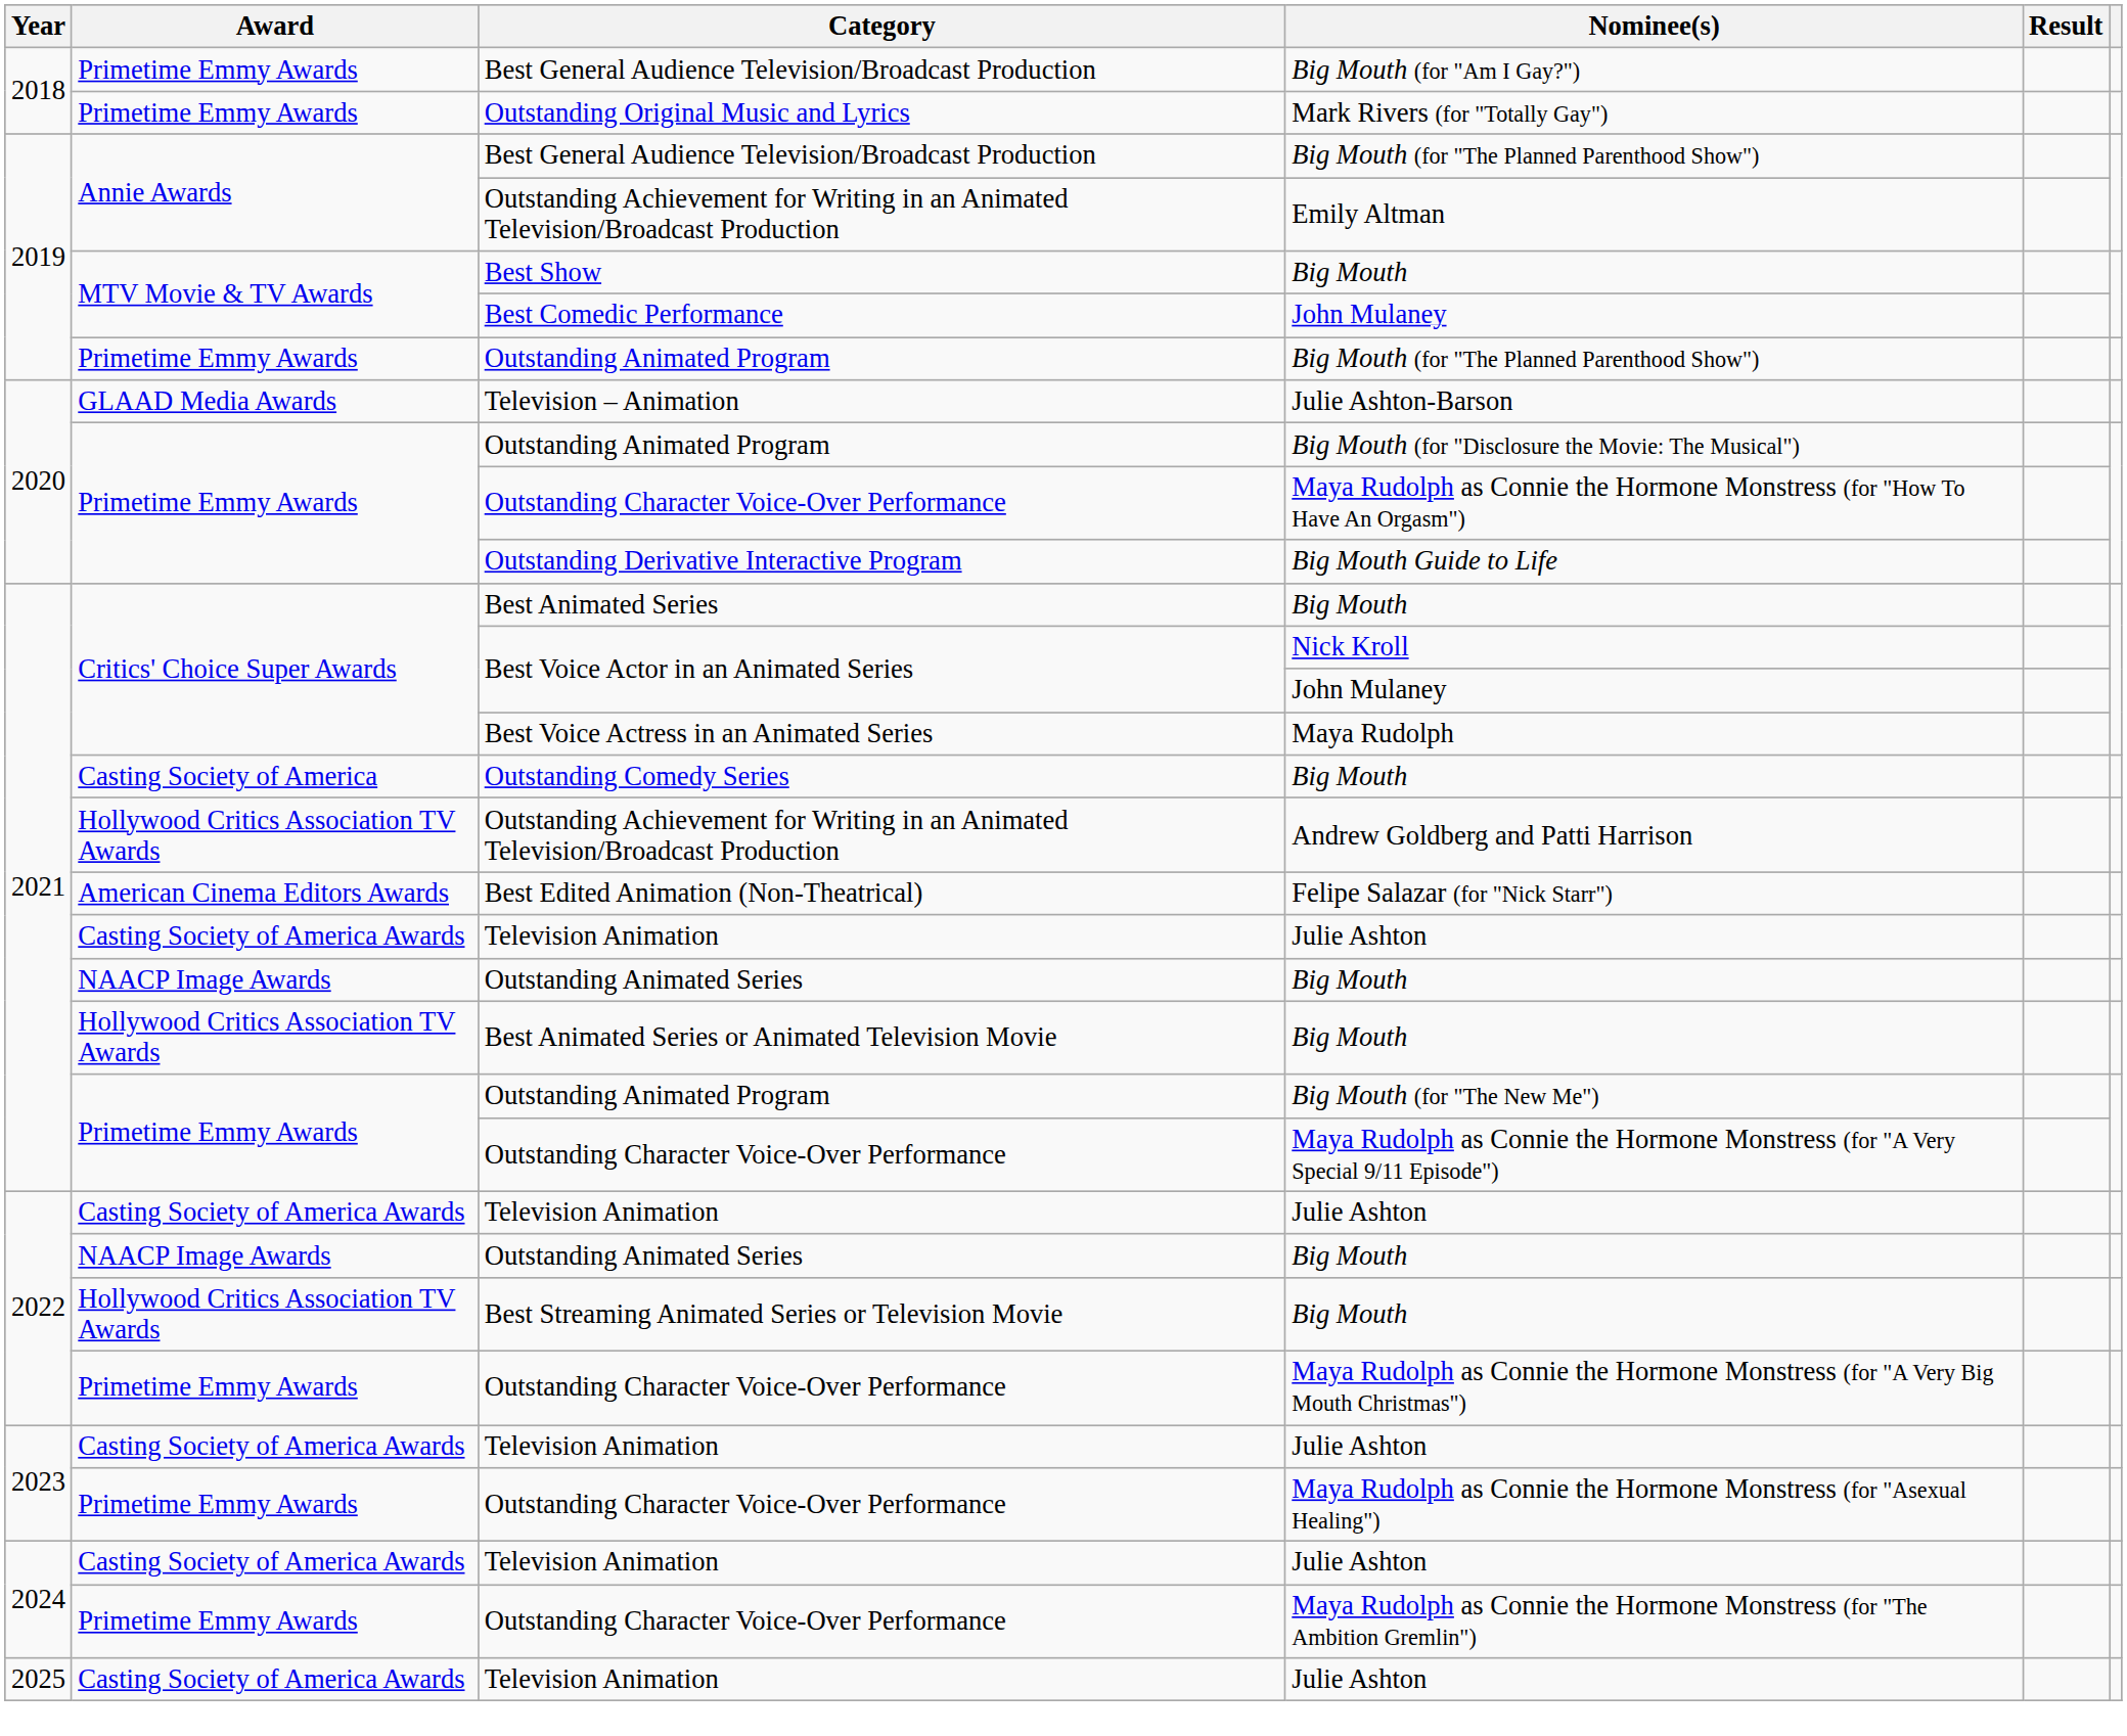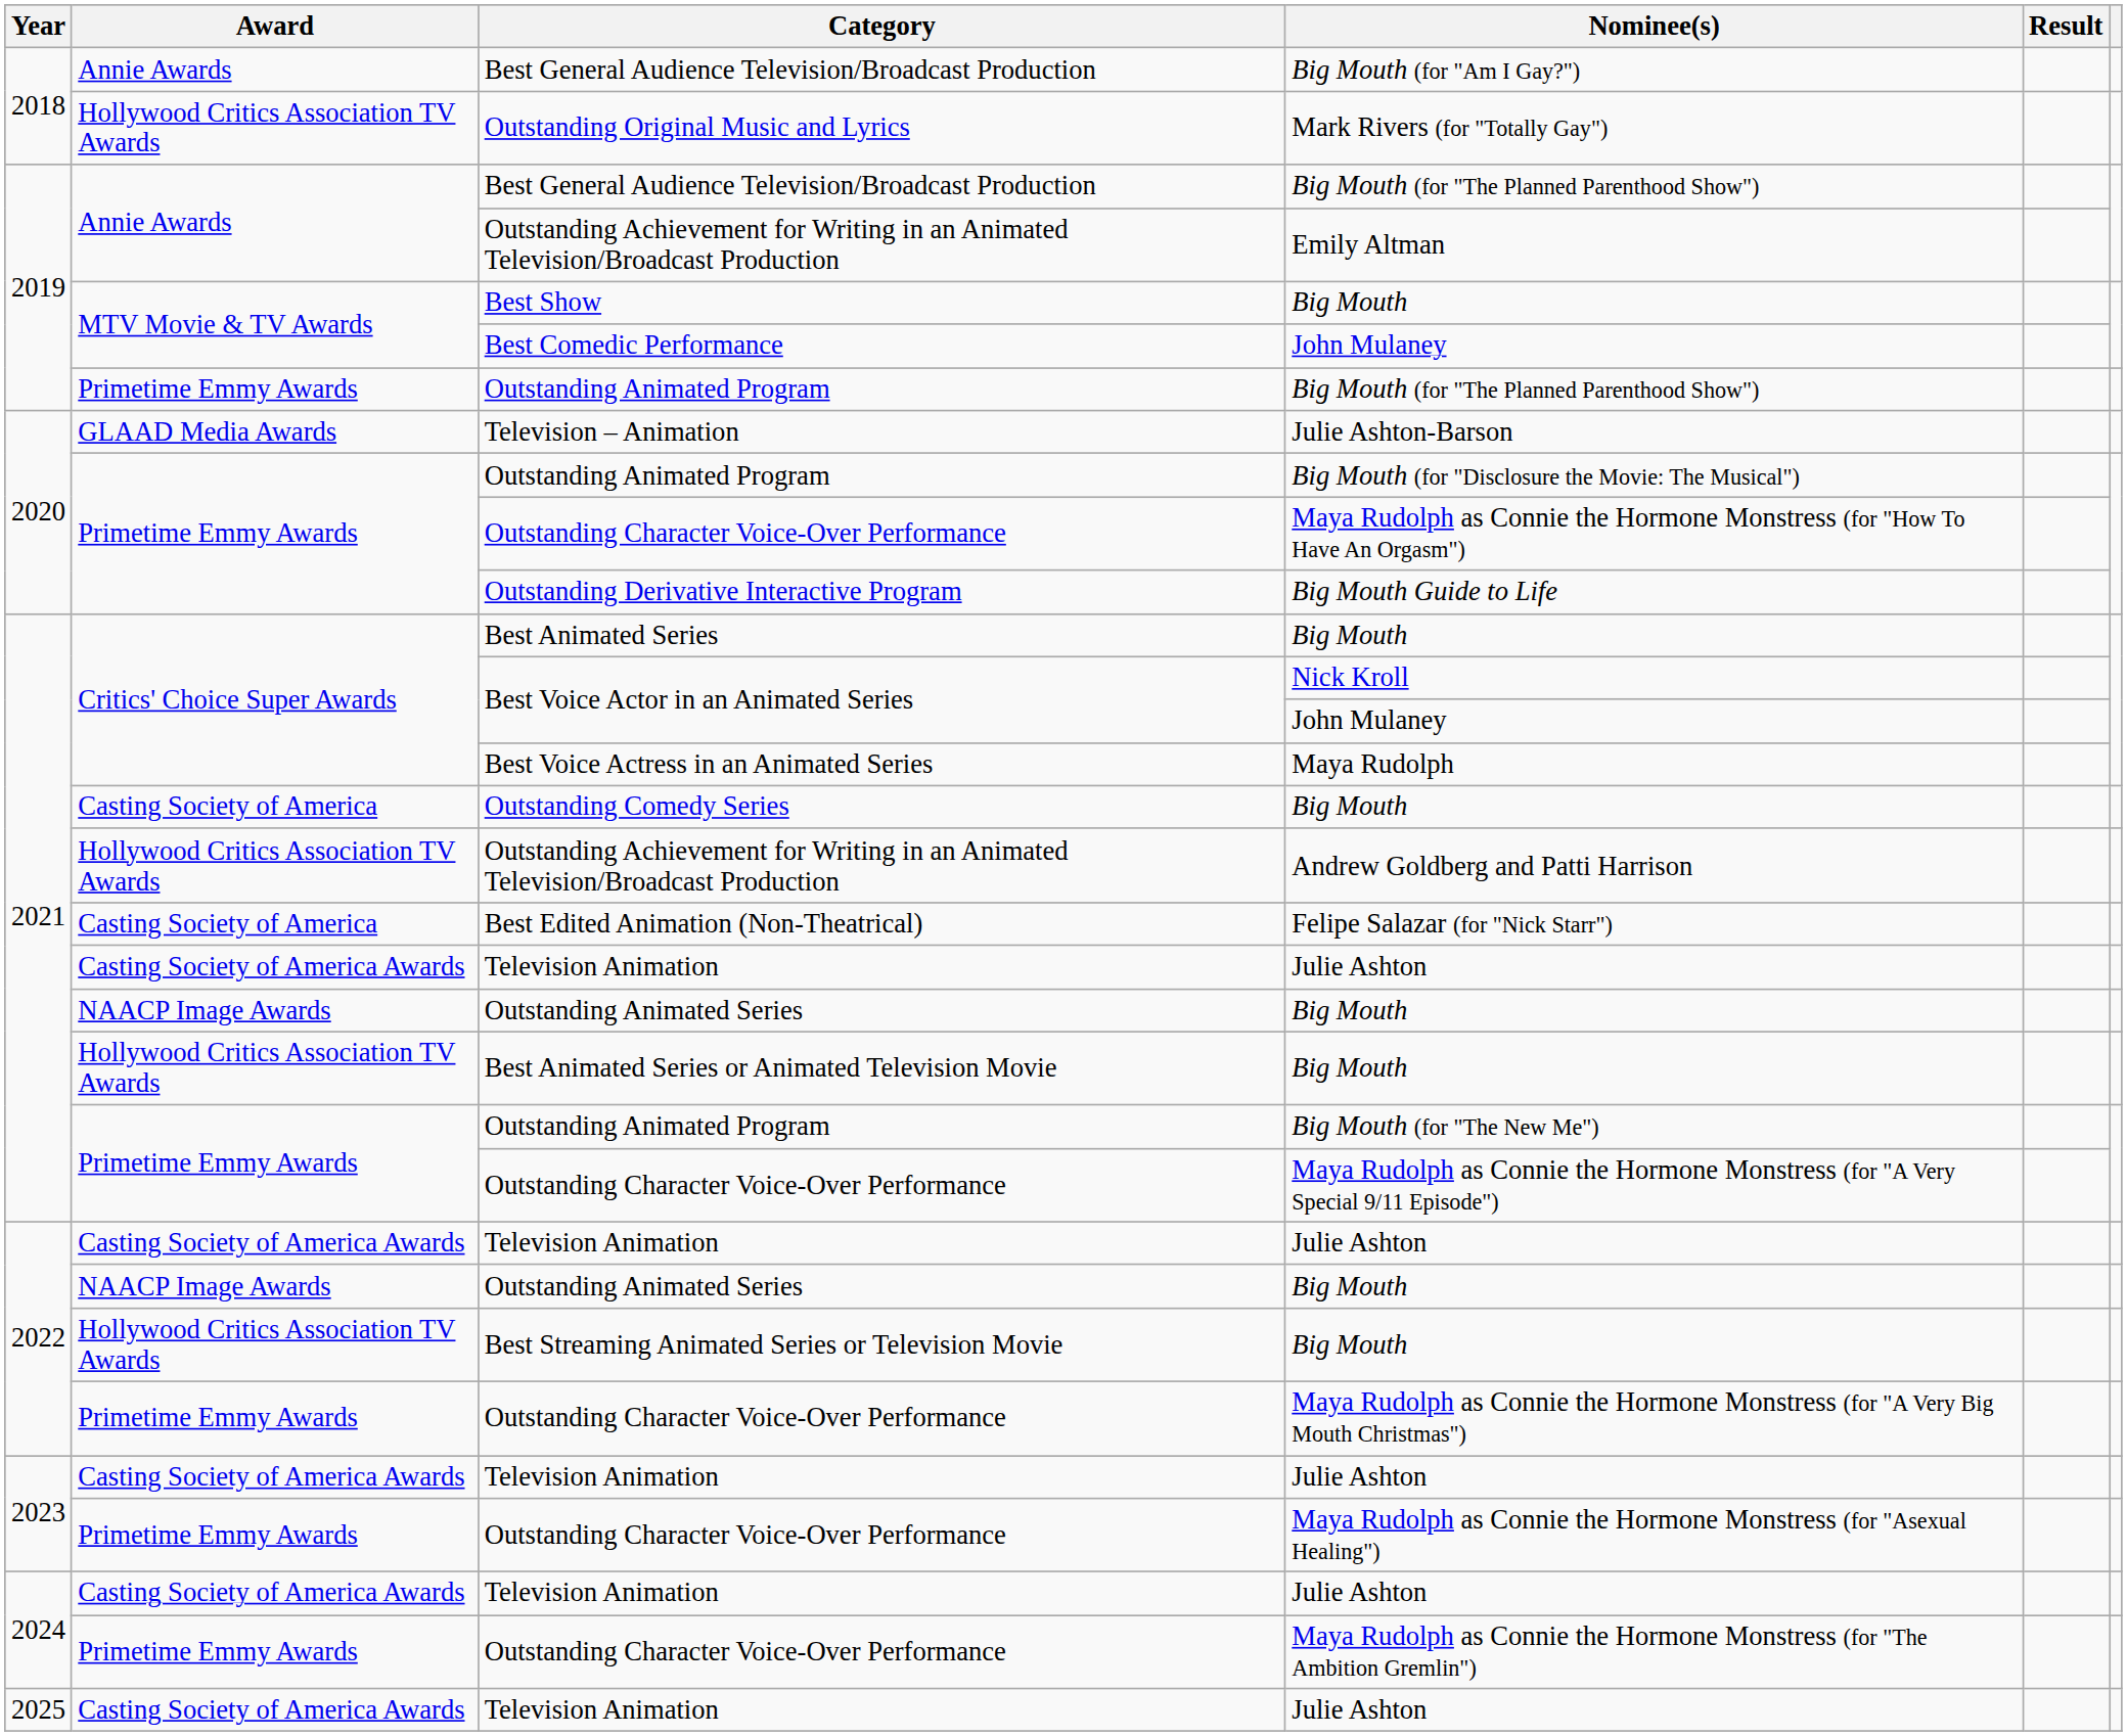Big Mouth (for "Am I Gay?") | Award: Primetime Emmy Awards -> Annie Awards
Mark Rivers (for "Totally Gay") | Award: Primetime Emmy Awards -> Hollywood Critics Association TV Awards
Felipe Salazar (for "Nick Starr") | Award: American Cinema Editors Awards -> Casting Society of America
